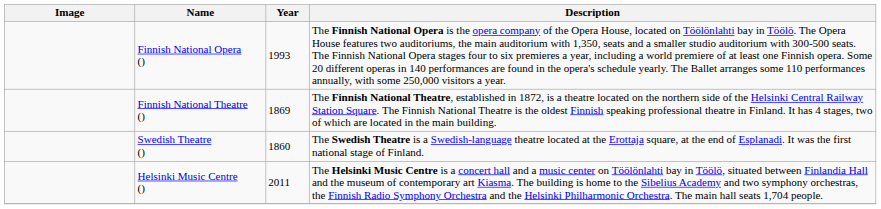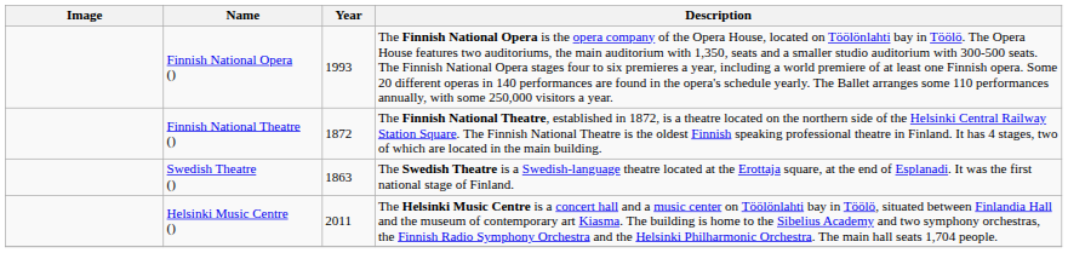Finnish National Theatre () | Year: 1869 -> 1872
Swedish Theatre () | Year: 1860 -> 1863
